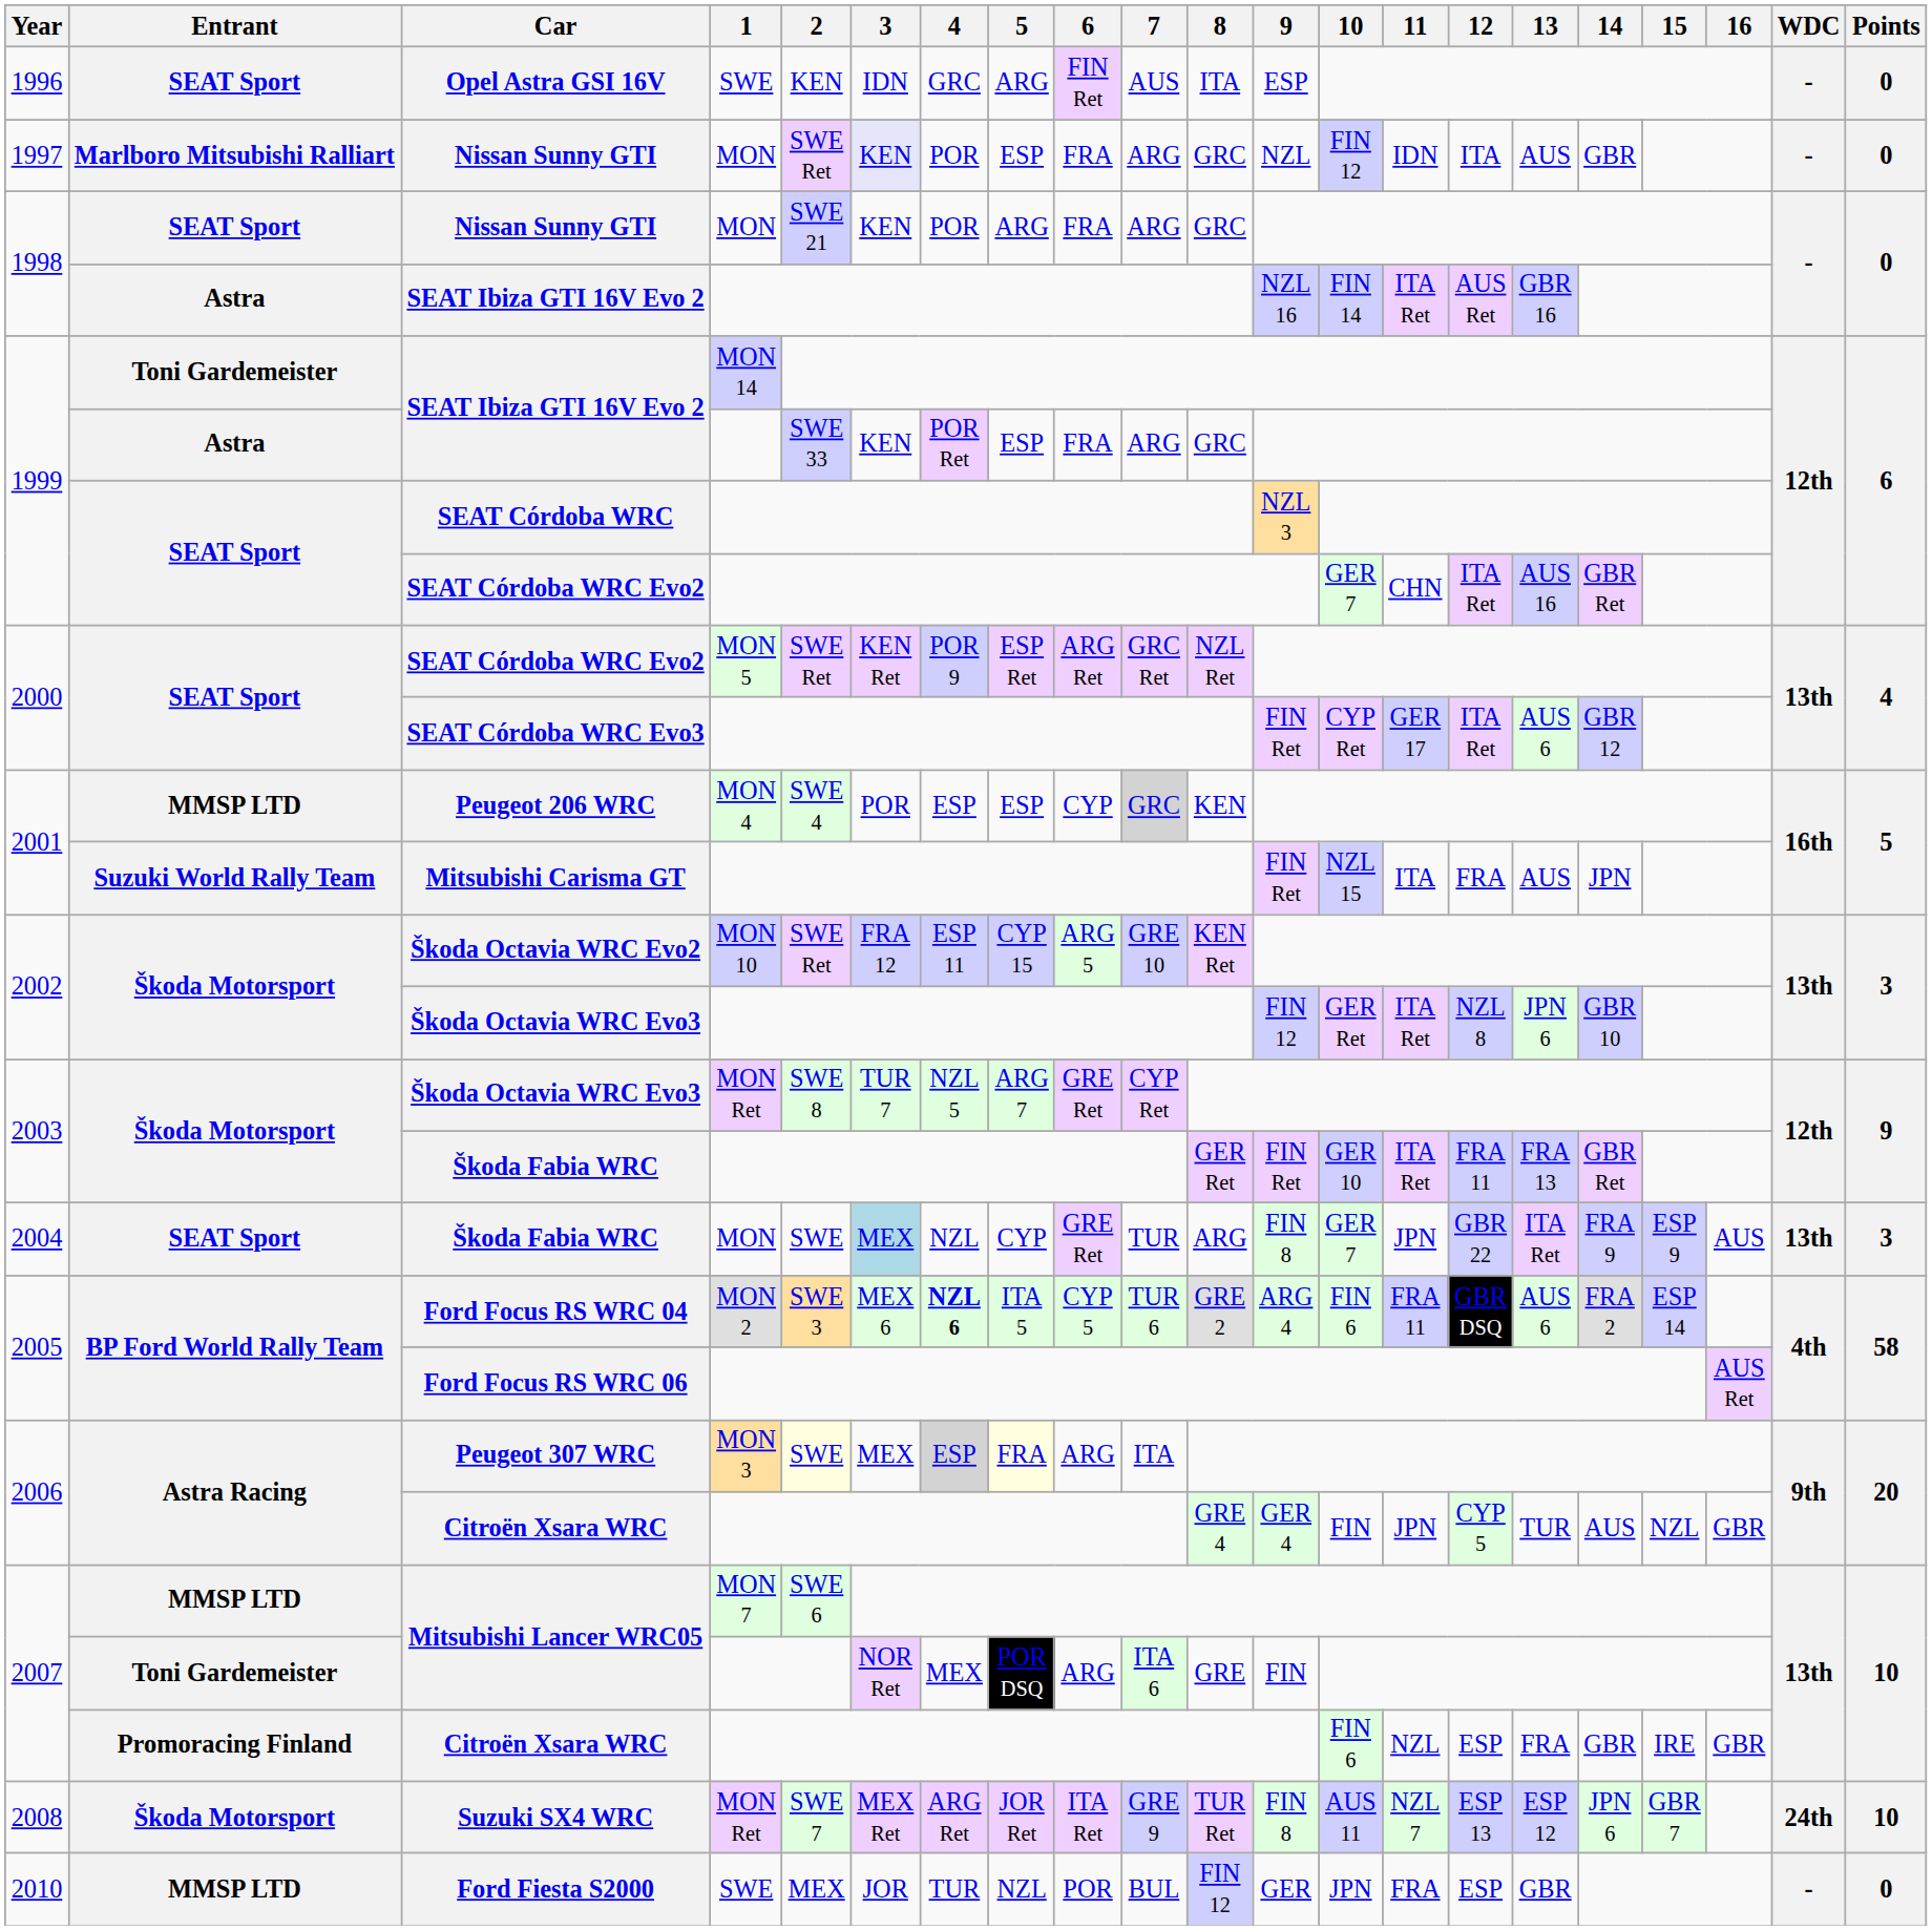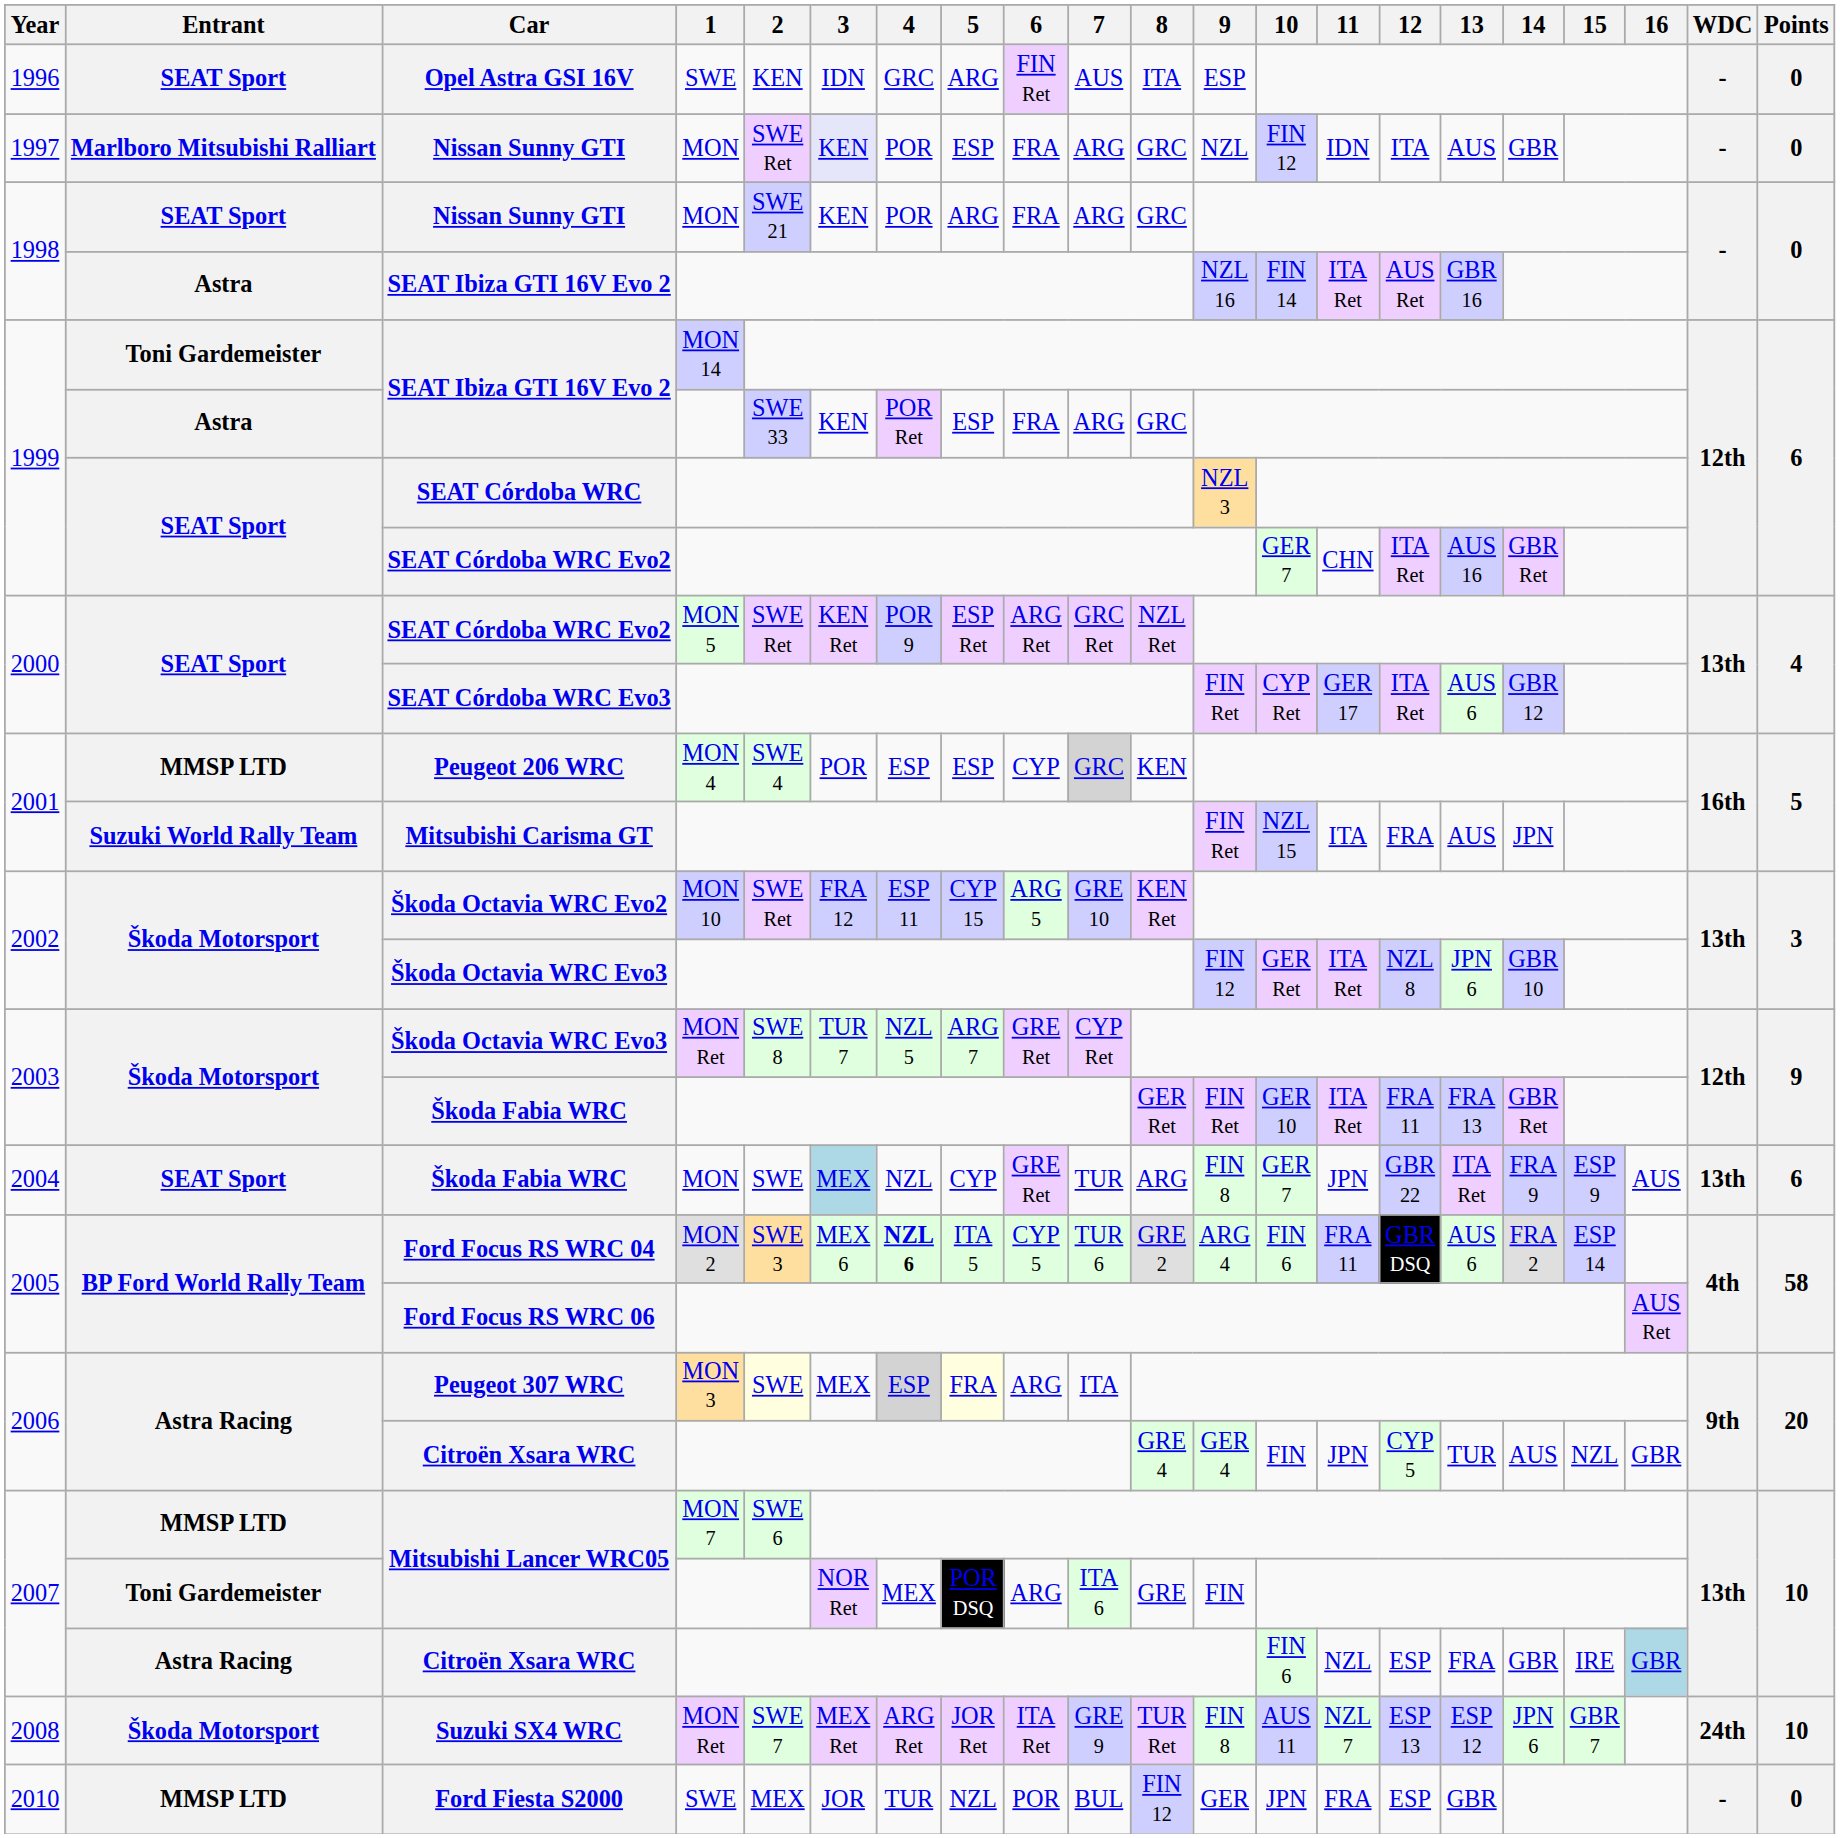2004 / Škoda Fabia WRC | Points: 3 -> 6
2007 / Citroën Xsara WRC | Entrant: Promoracing Finland -> Astra Racing
2007 / Citroën Xsara WRC | 16: no background -> lightblue background
